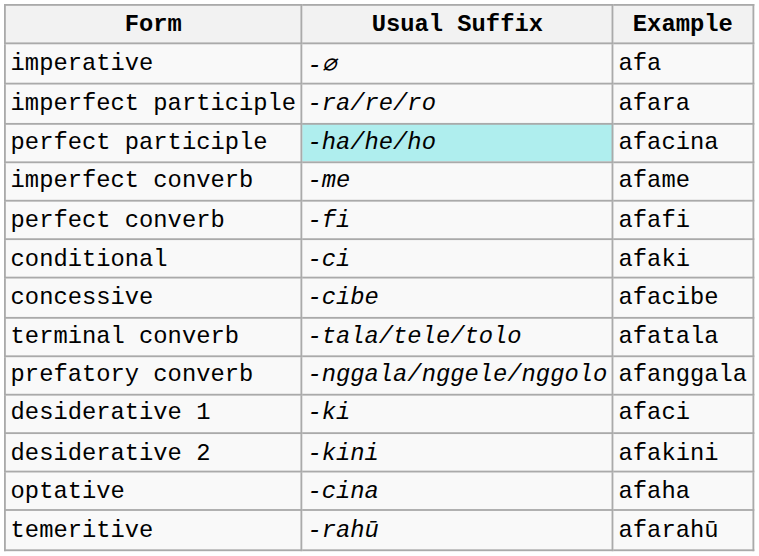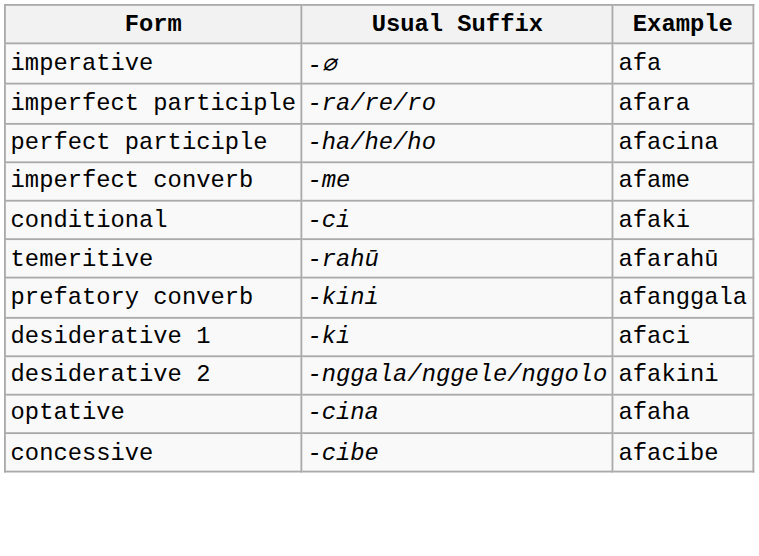perfect participle | Usual Suffix: paleturquoise background -> no background
- row: perfect converb | -fi | afafi
rows swapped: concessive <-> temeritive
- row: terminal converb | -tala/tele/tolo | afatala
prefatory converb | Usual Suffix: -nggala/nggele/nggolo -> -kini
desiderative 2 | Usual Suffix: -kini -> -nggala/nggele/nggolo
